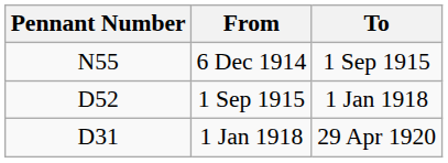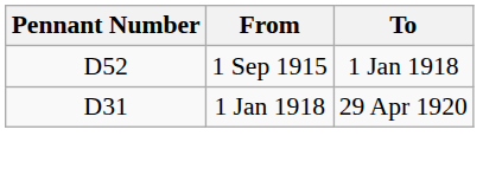- row: N55 | 6 Dec 1914 | 1 Sep 1915
